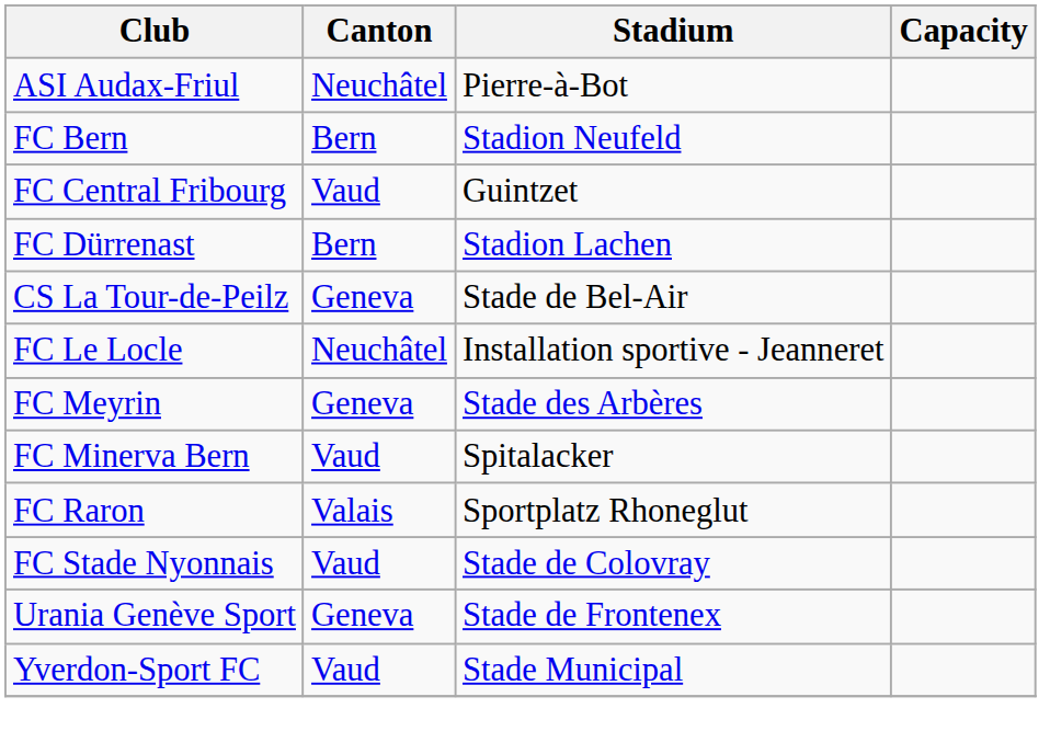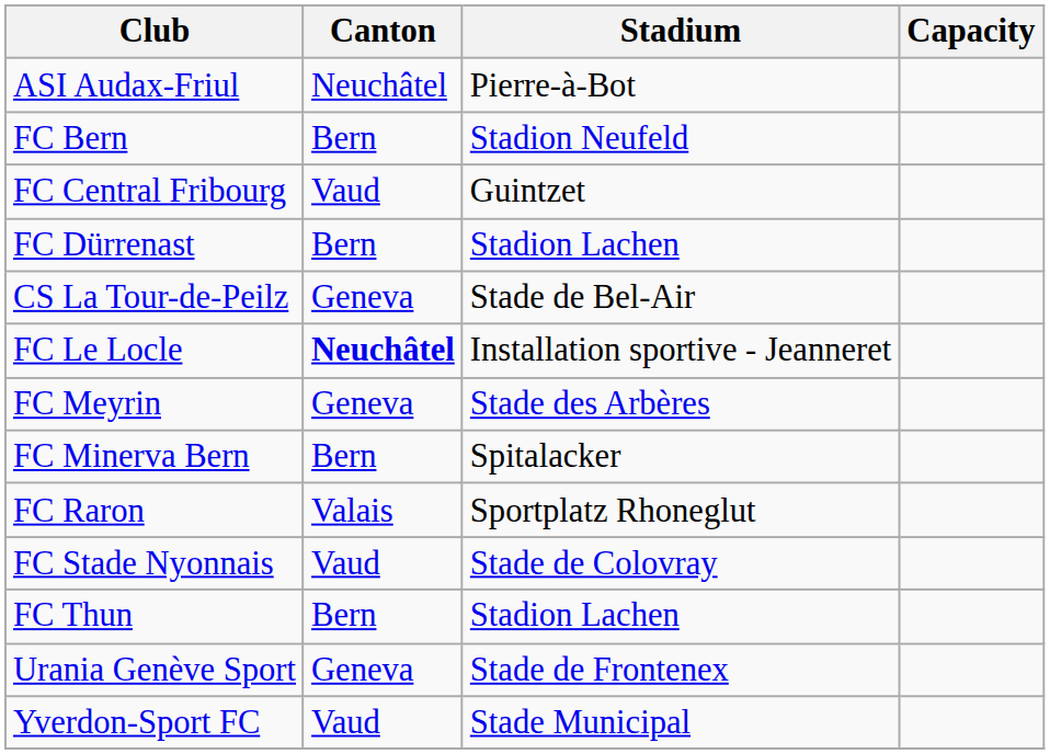FC Le Locle | Canton: normal -> bold
FC Minerva Bern | Canton: Vaud -> Bern
+ row: FC Thun | Bern | Stadion Lachen
